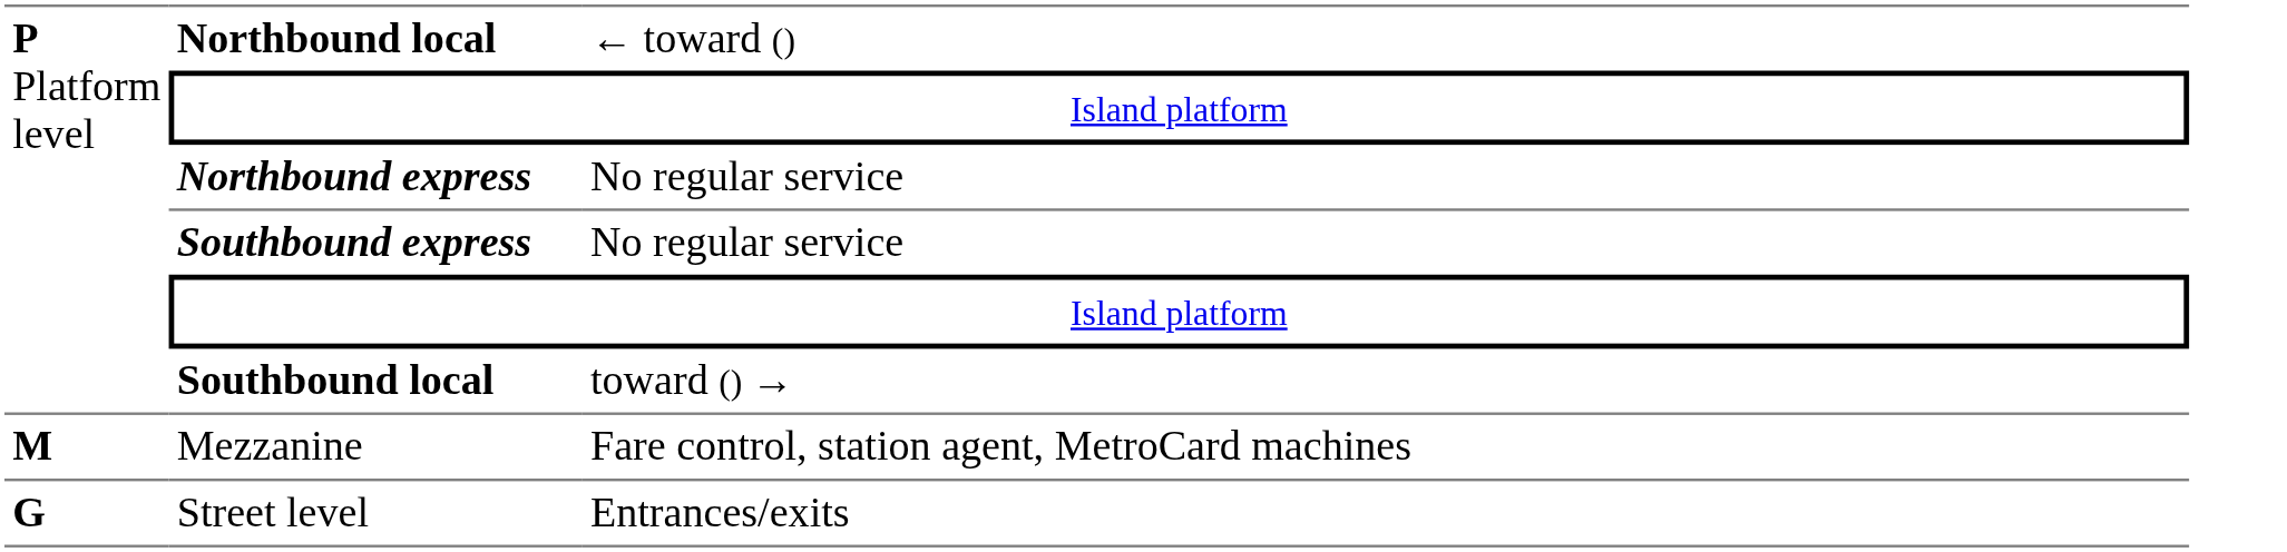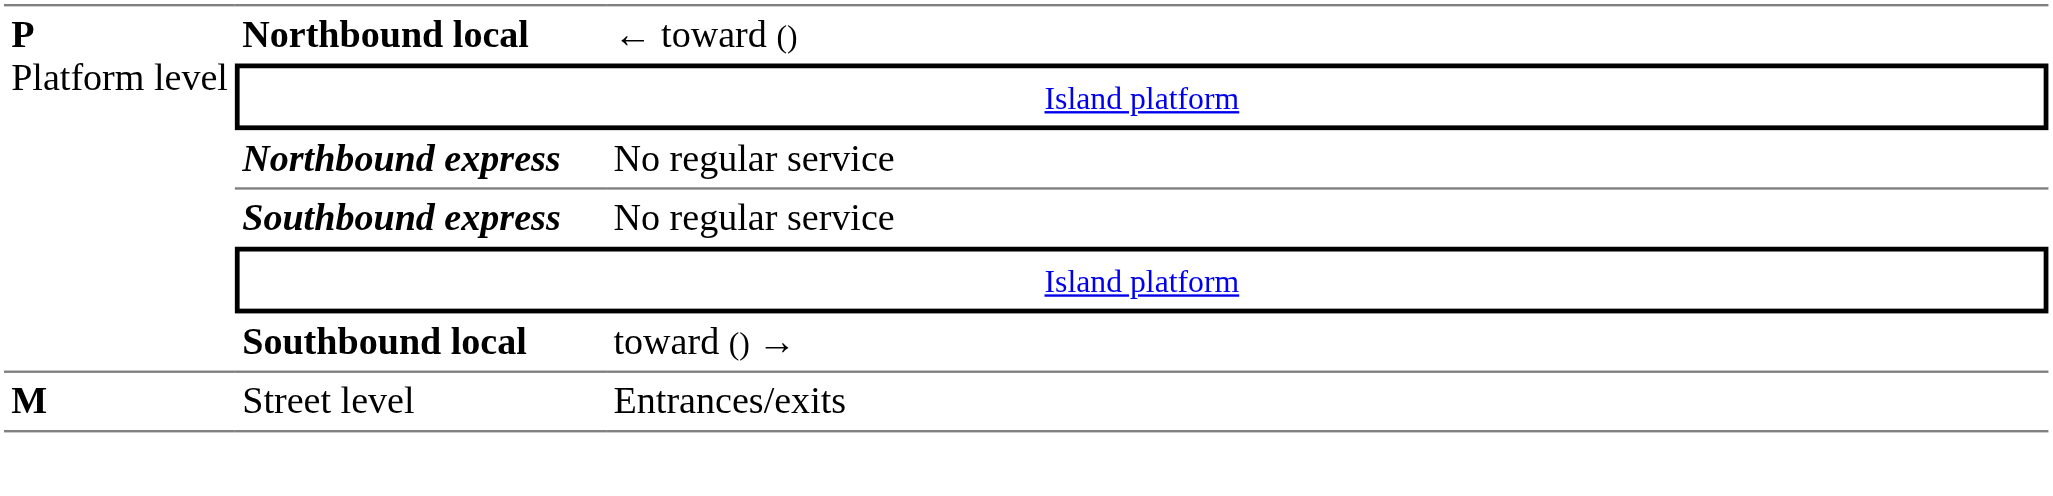- row: M | Mezzanine | Fare control, station agent, MetroCard machines
Street level | column 1: G -> M
